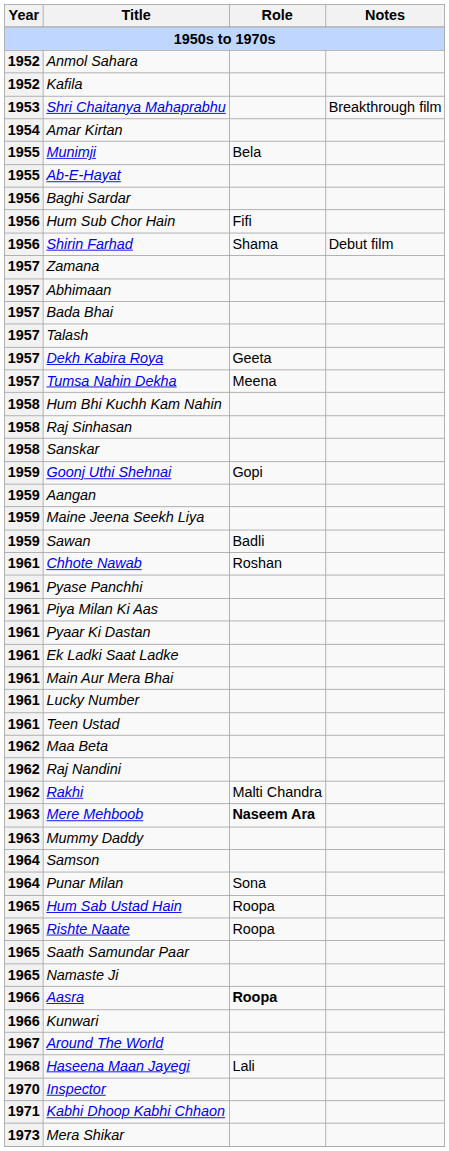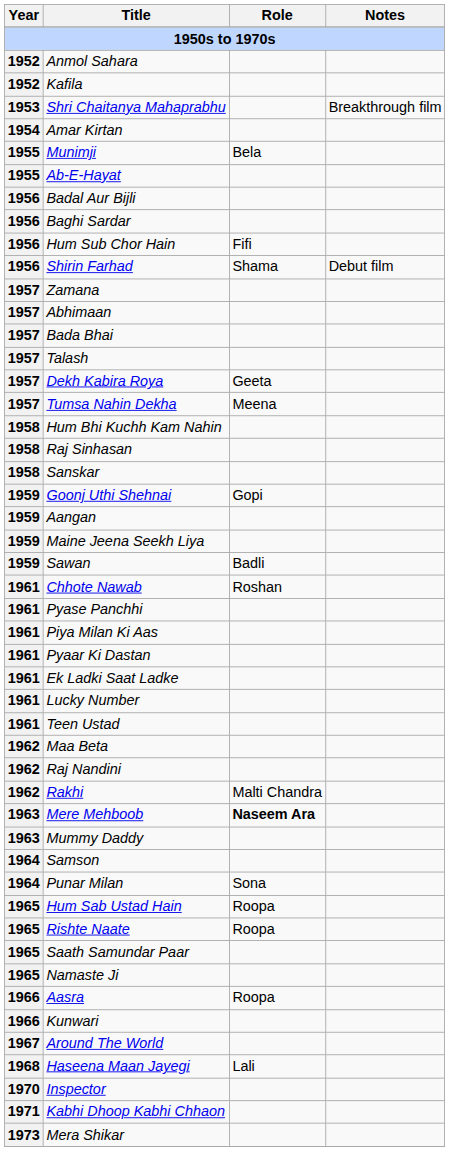+ row: 1956 | Badal Aur Bijli
- row: 1961 | Main Aur Mera Bhai
Aasra | Role: bold -> normal
